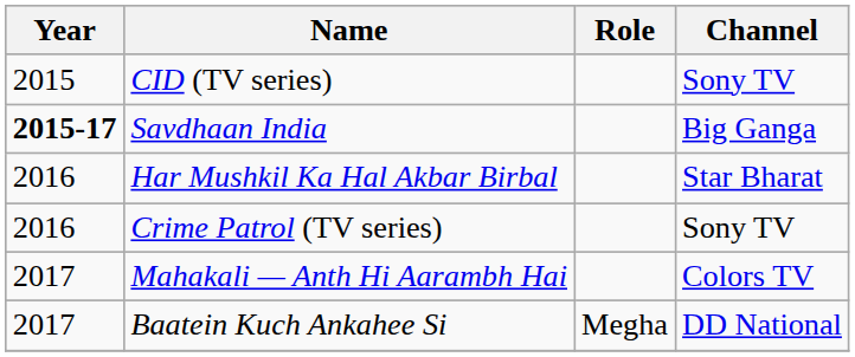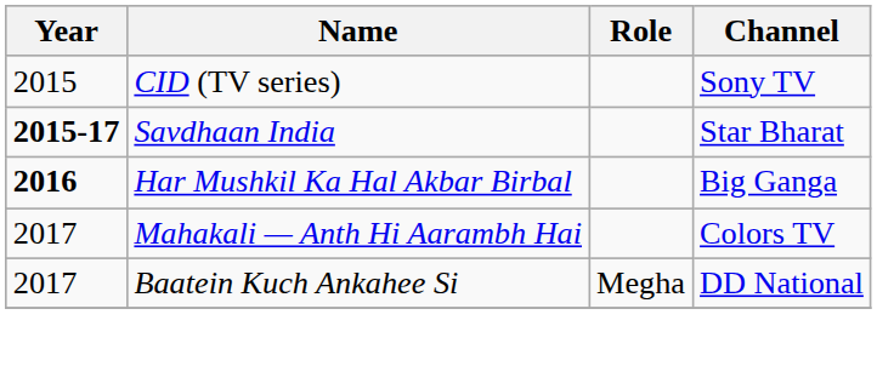Savdhaan India | Channel: Big Ganga -> Star Bharat
Har Mushkil Ka Hal Akbar Birbal | Year: normal -> bold
Har Mushkil Ka Hal Akbar Birbal | Channel: Star Bharat -> Big Ganga
- row: 2016 | Crime Patrol (TV series) | Sony TV
